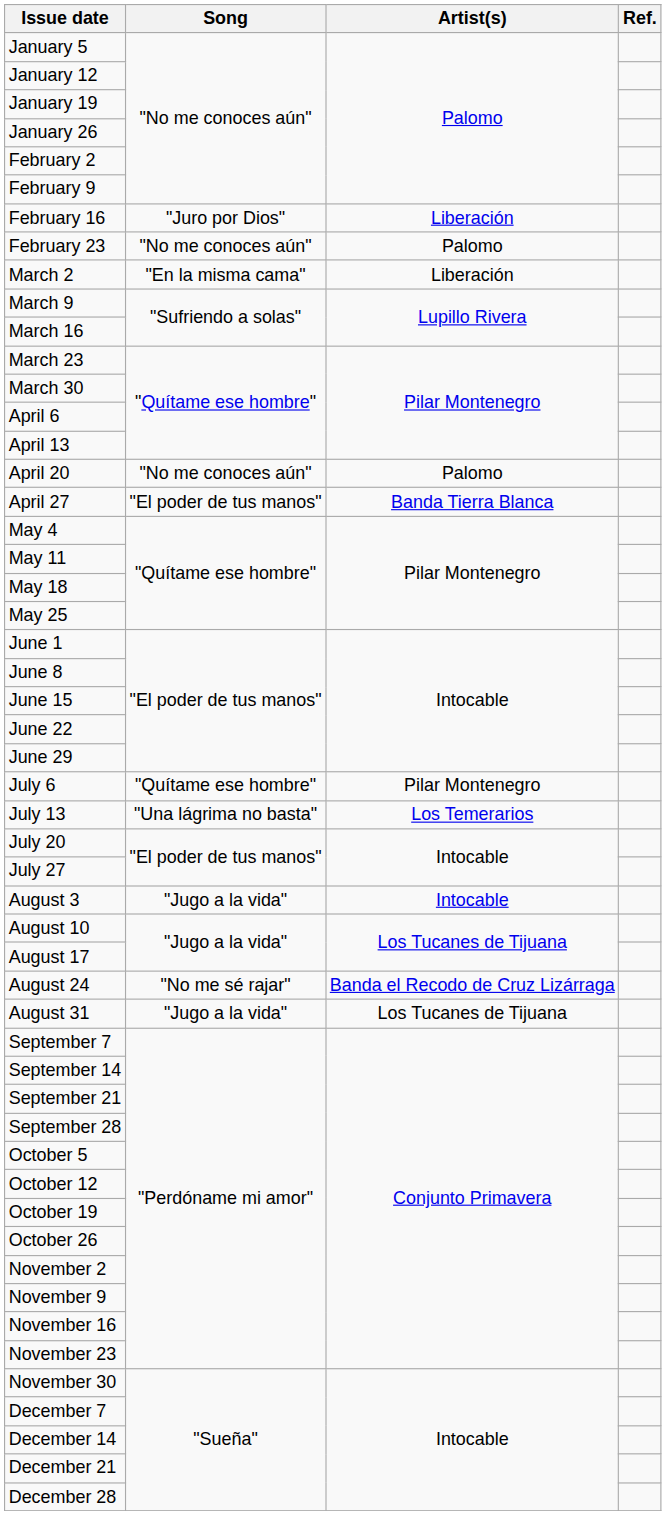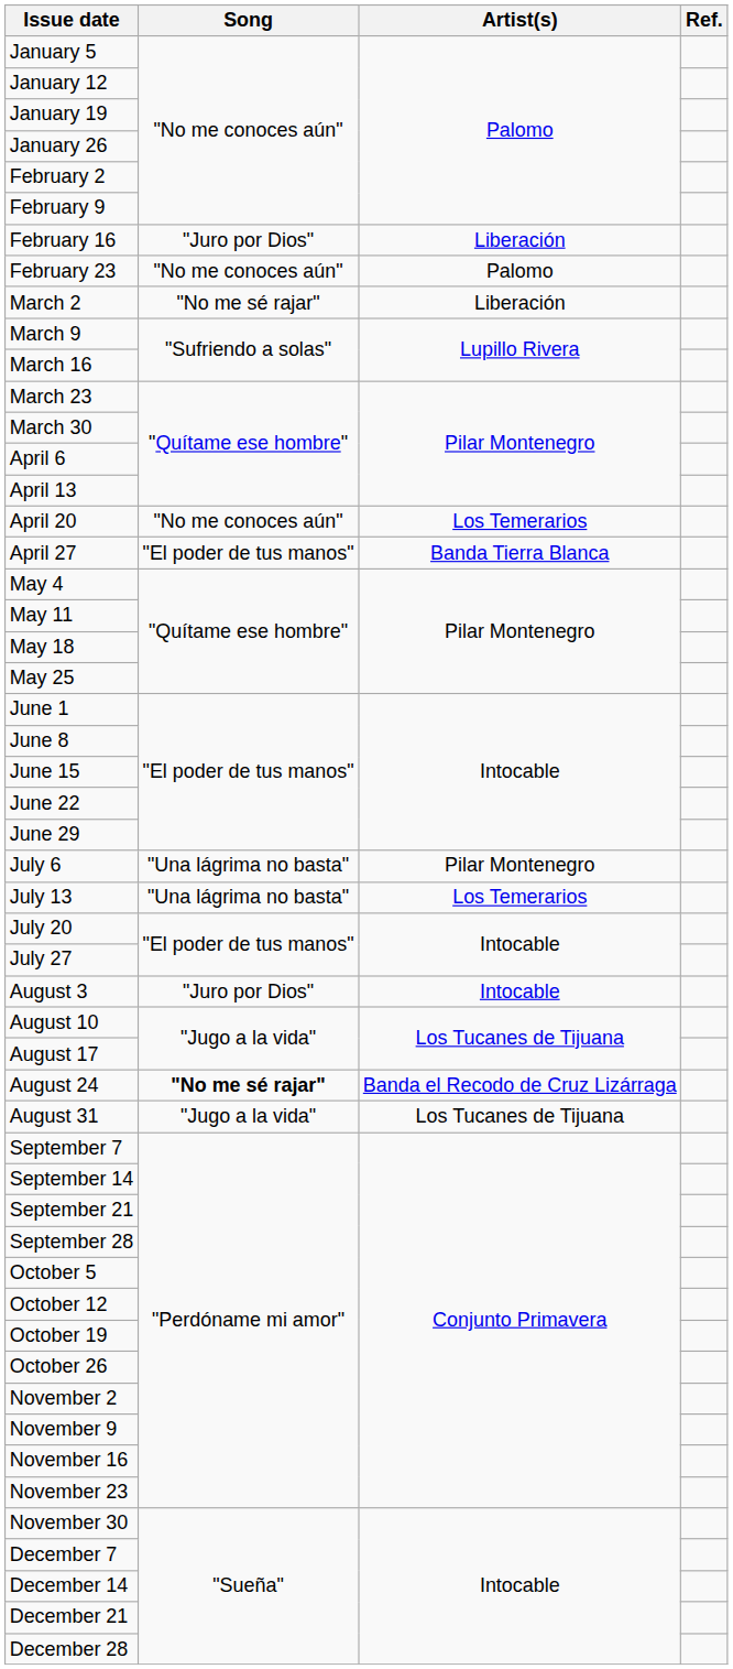March 2 | Song: "En la misma cama" -> "No me sé rajar"
April 20 | Artist(s): Palomo -> Los Temerarios
July 6 | Song: "Quítame ese hombre" -> "Una lágrima no basta"
August 3 | Song: "Jugo a la vida" -> "Juro por Dios"
August 24 | Song: normal -> bold
